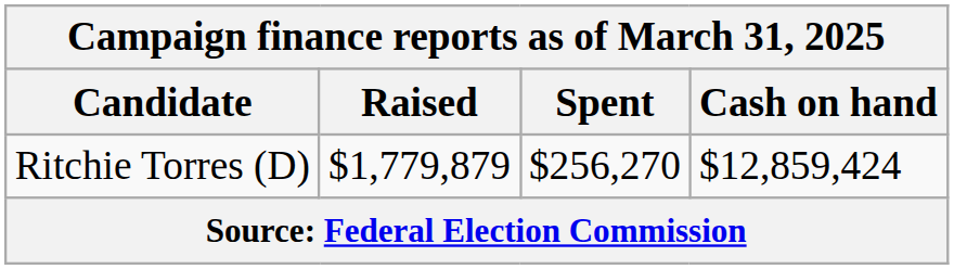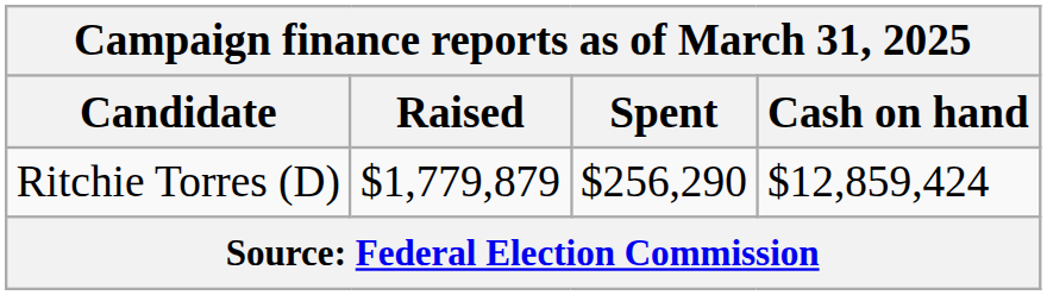Ritchie Torres (D) | Spent: $256,270 -> $256,290
